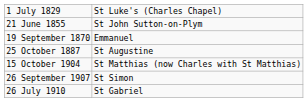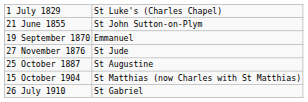+ row: 27 November 1876 | St Jude
- row: 26 September 1907 | St Simon
